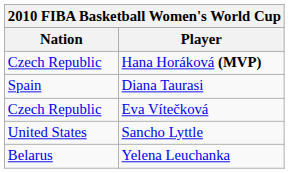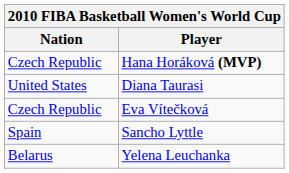Diana Taurasi | Nation: Spain -> United States
Sancho Lyttle | Nation: United States -> Spain
